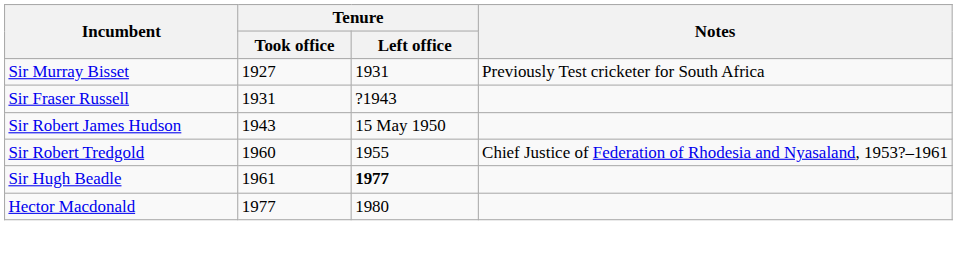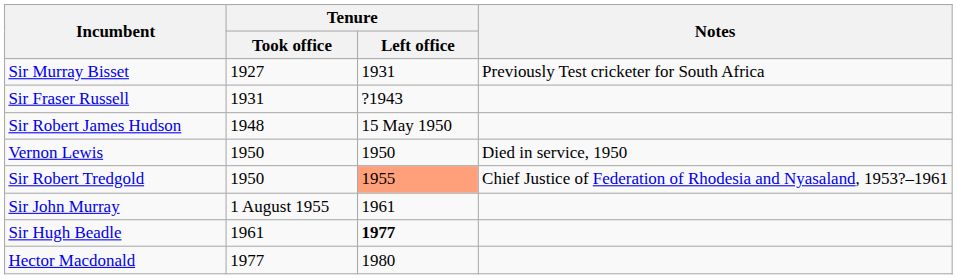Sir Robert James Hudson | Tenure / Took office: 1943 -> 1948
+ row: Vernon Lewis | 1950 | 1950 | Died in service, 1950
Sir Robert Tredgold | Tenure / Took office: 1960 -> 1950
Sir Robert Tredgold | Tenure / Left office: no background -> lightsalmon background
+ row: Sir John Murray | 1 August 1955 | 1961
